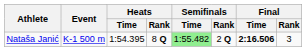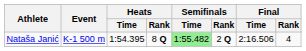Nataša Janić | Final / Time: bold -> normal
Nataša Janić | Final / Rank: 3 -> 4
